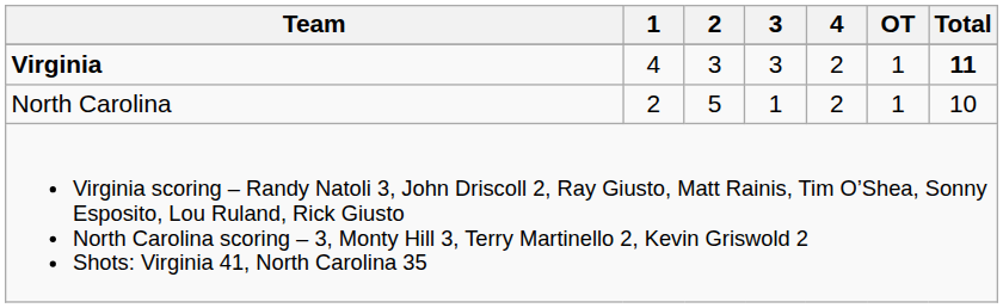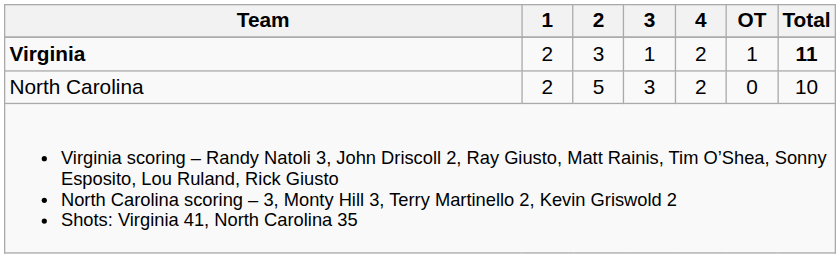Virginia | 1: 4 -> 2
Virginia | 3: 3 -> 1
North Carolina | 3: 1 -> 3
North Carolina | OT: 1 -> 0
